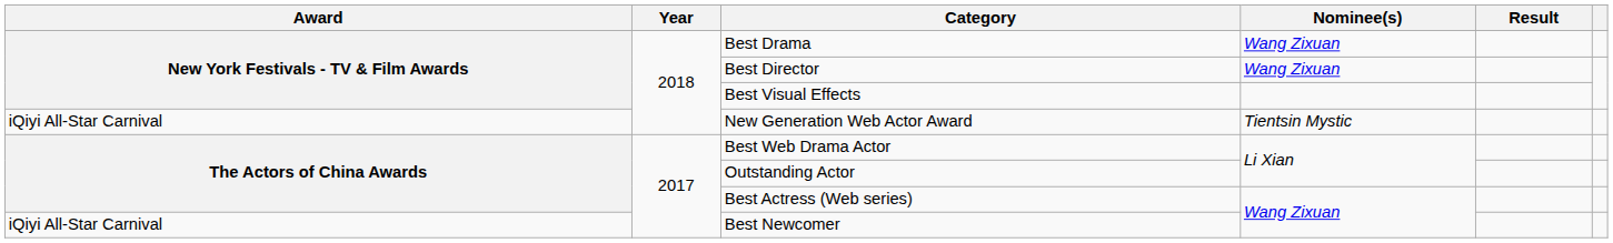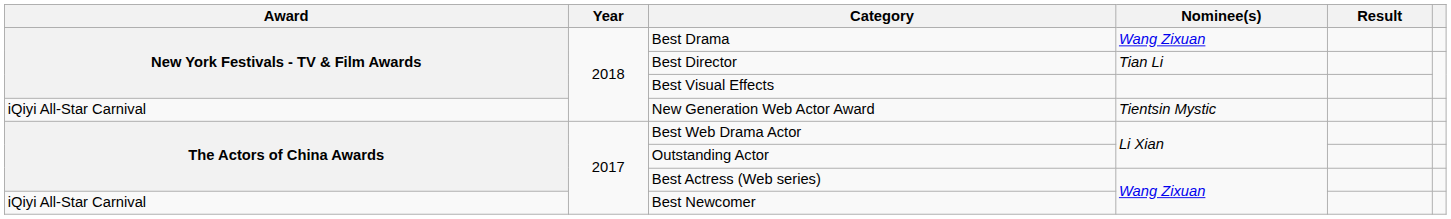Best Director | Nominee(s): Wang Zixuan -> Tian Li
